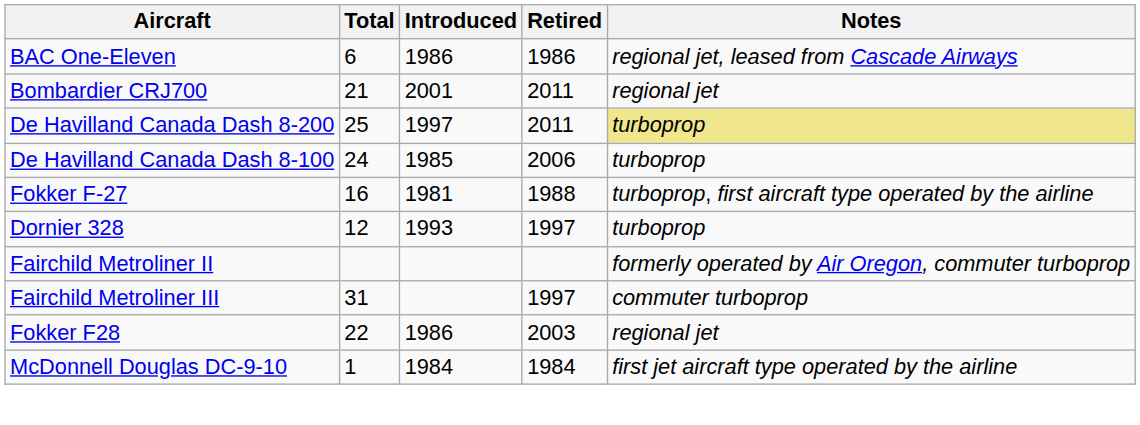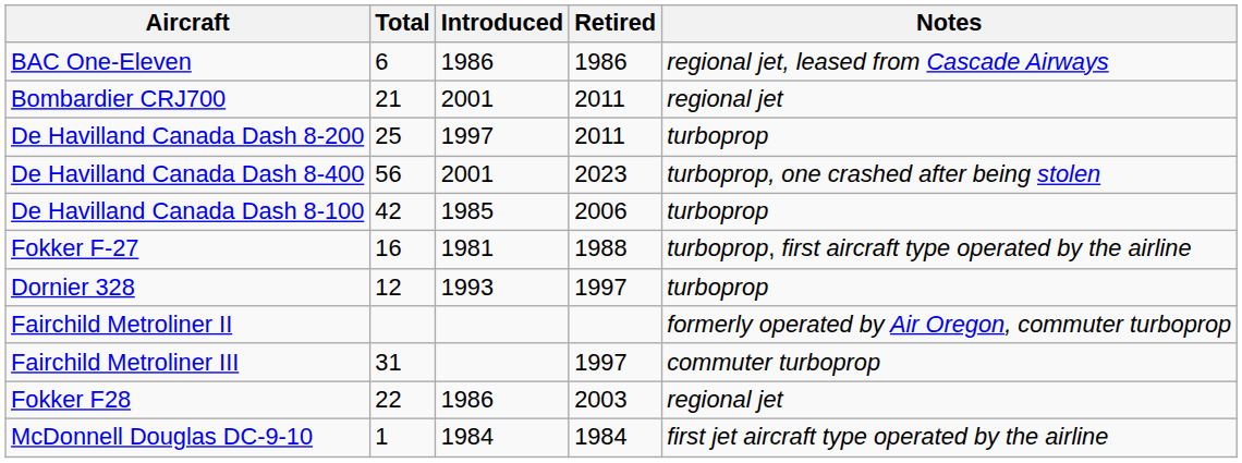De Havilland Canada Dash 8-200 | Notes: khaki background -> no background
+ row: De Havilland Canada Dash 8-400 | 56 | 2001 | 2023 | turboprop, one crashed after being stolen
De Havilland Canada Dash 8-100 | Total: 24 -> 42
